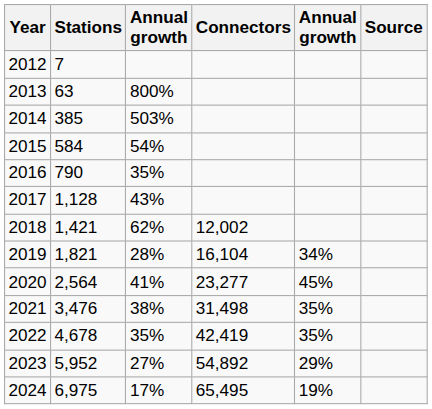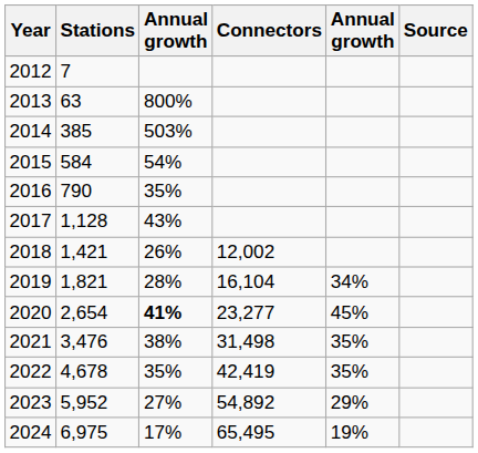2018 | column 3: 62% -> 26%
2020 | Stations: 2,564 -> 2,654
2020 | column 3: normal -> bold
